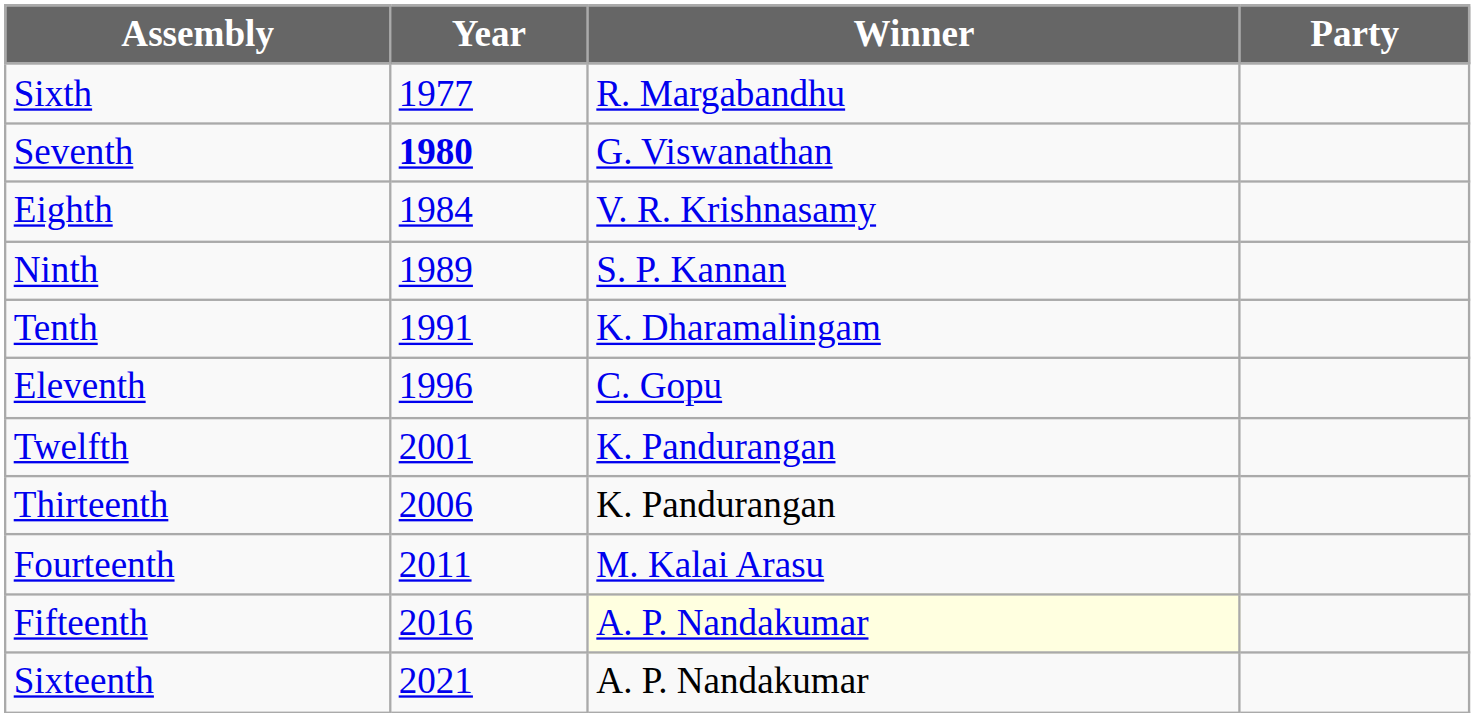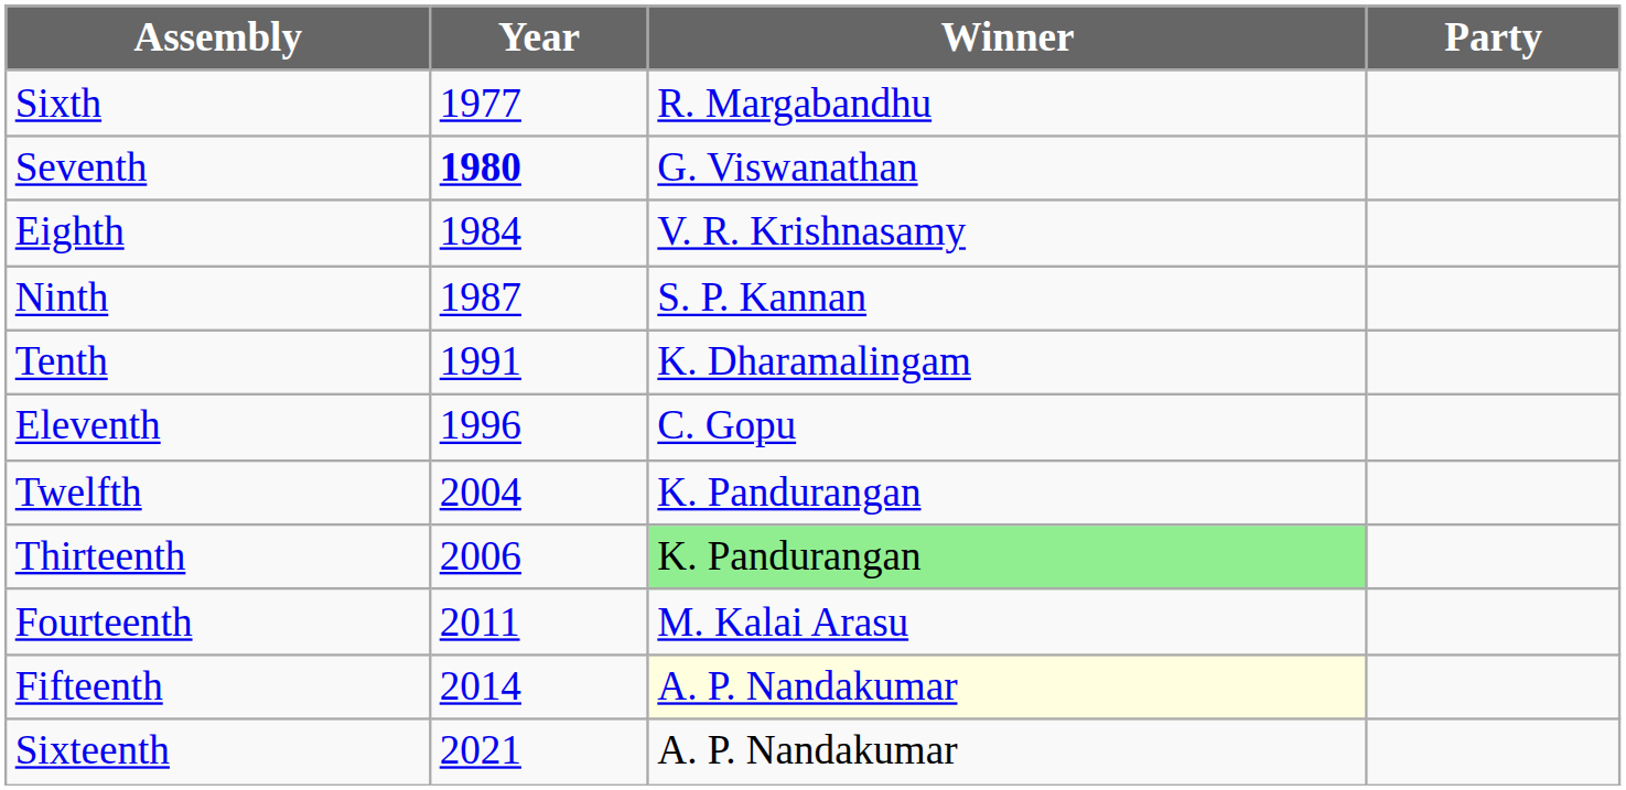Ninth | Year: 1989 -> 1987
Twelfth | Year: 2001 -> 2004
Thirteenth | Winner: no background -> lightgreen background
Fifteenth | Year: 2016 -> 2014
